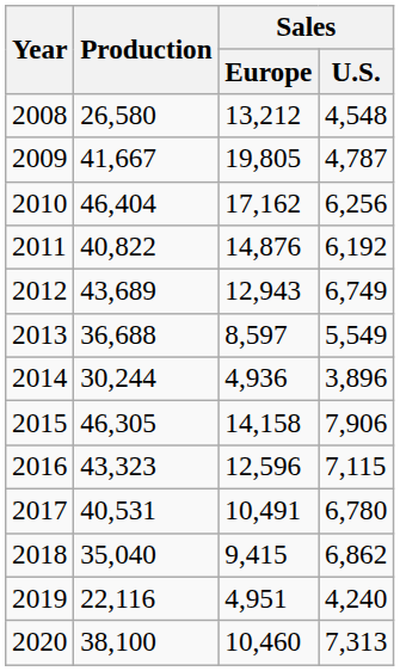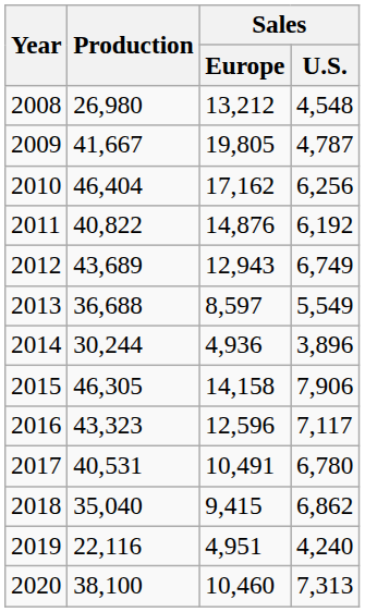2008 | Production: 26,580 -> 26,980
2016 | Sales / U.S.: 7,115 -> 7,117
